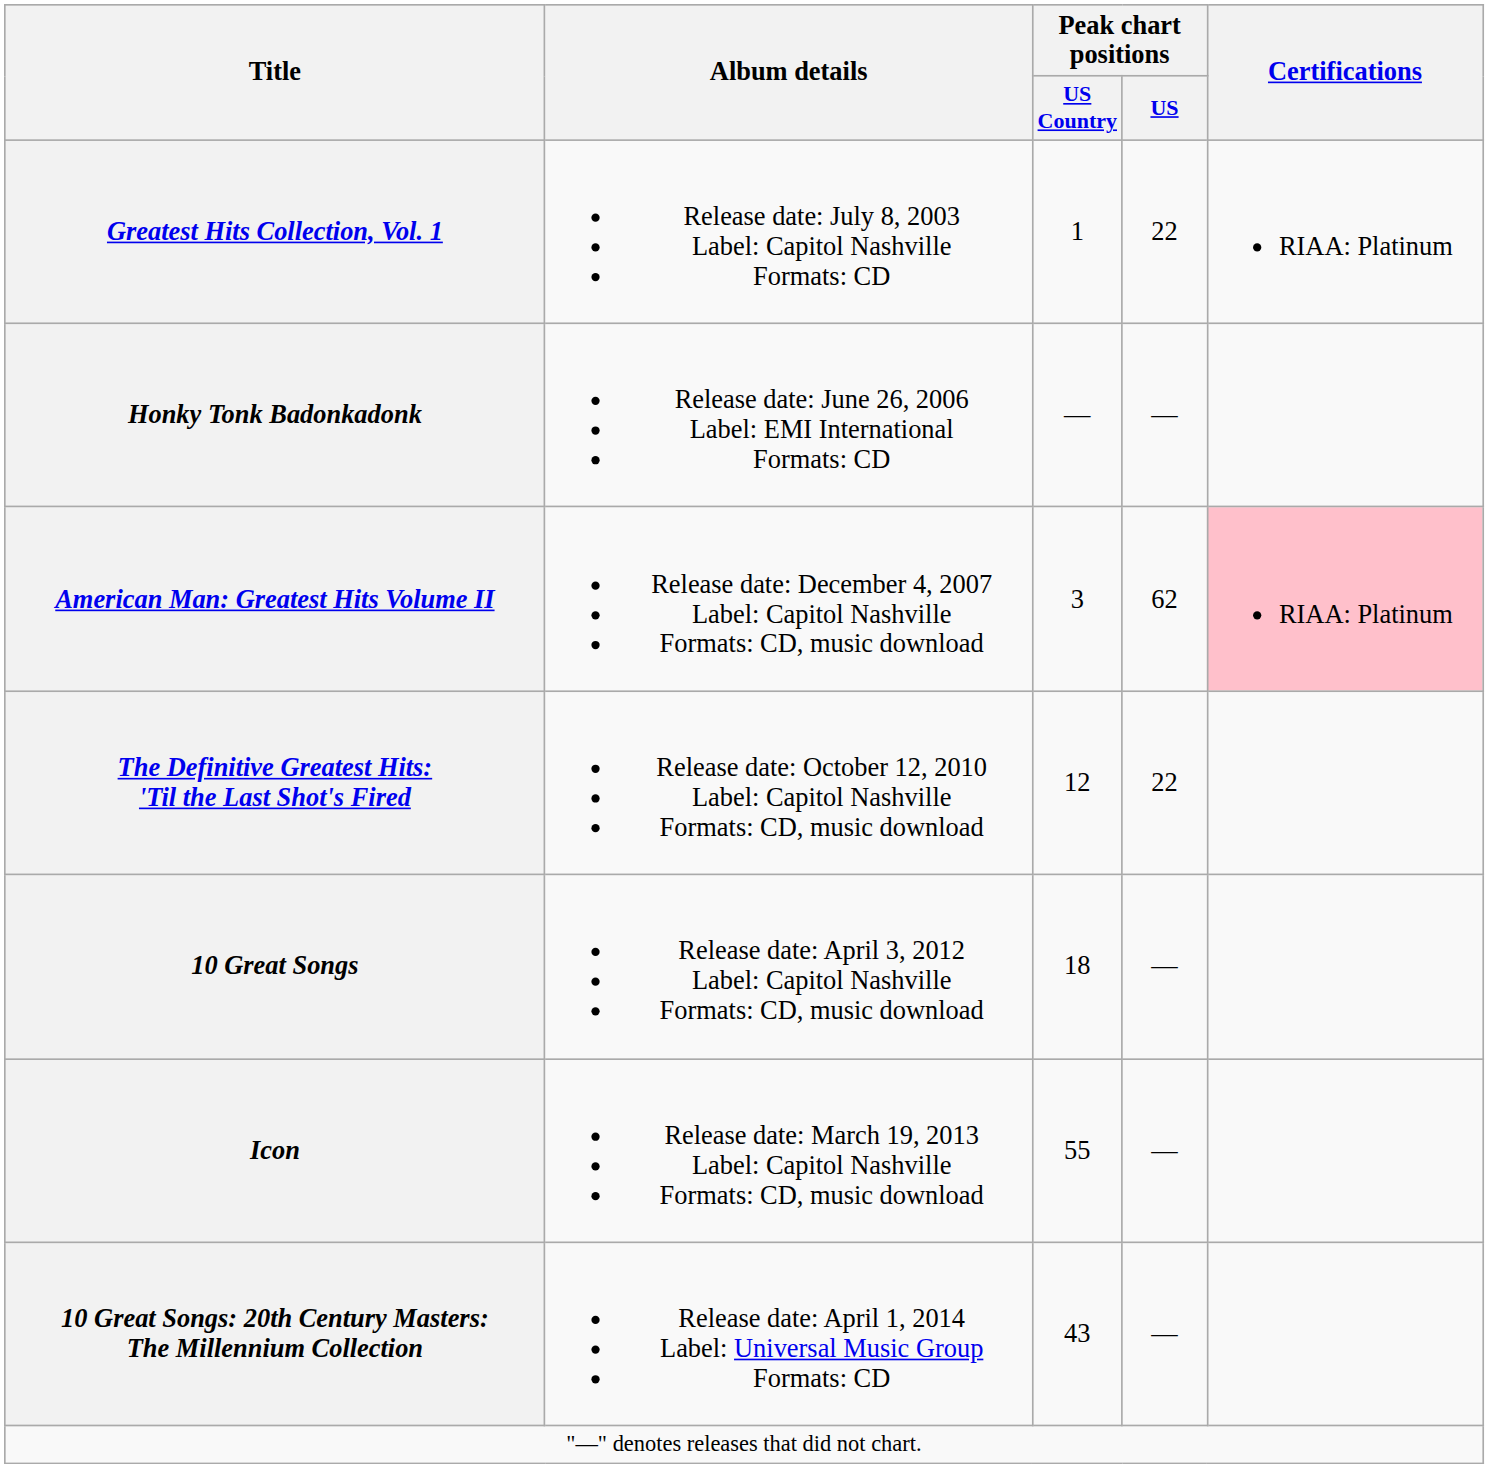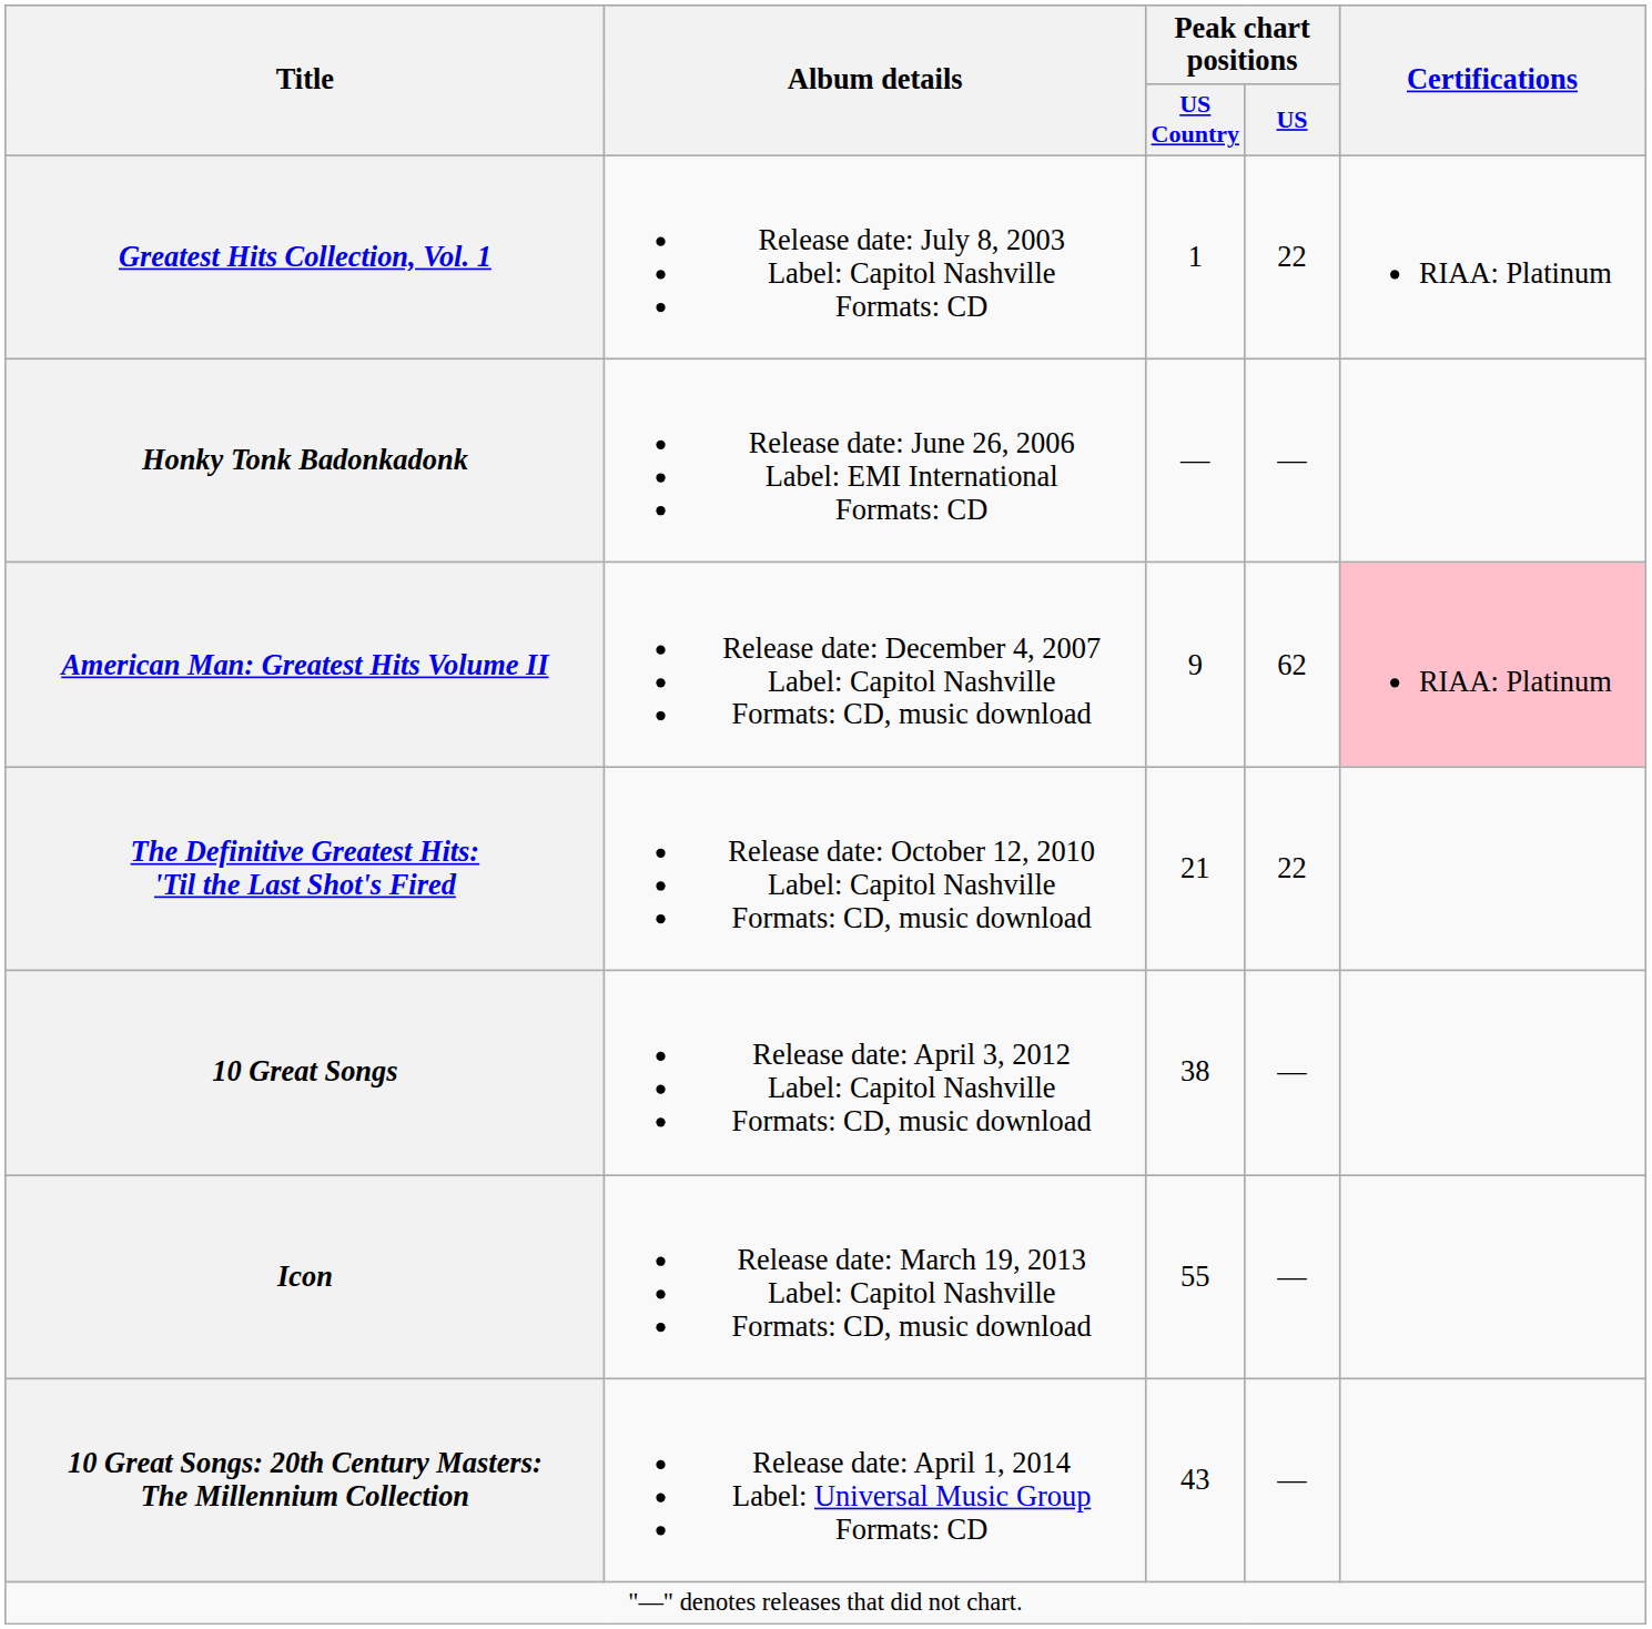American Man: Greatest Hits Volume II | Peak chart positions / US Country: 3 -> 9
The Definitive Greatest Hits: 'Til the Last Shot's Fired | Peak chart positions / US Country: 12 -> 21
10 Great Songs | Peak chart positions / US Country: 18 -> 38
